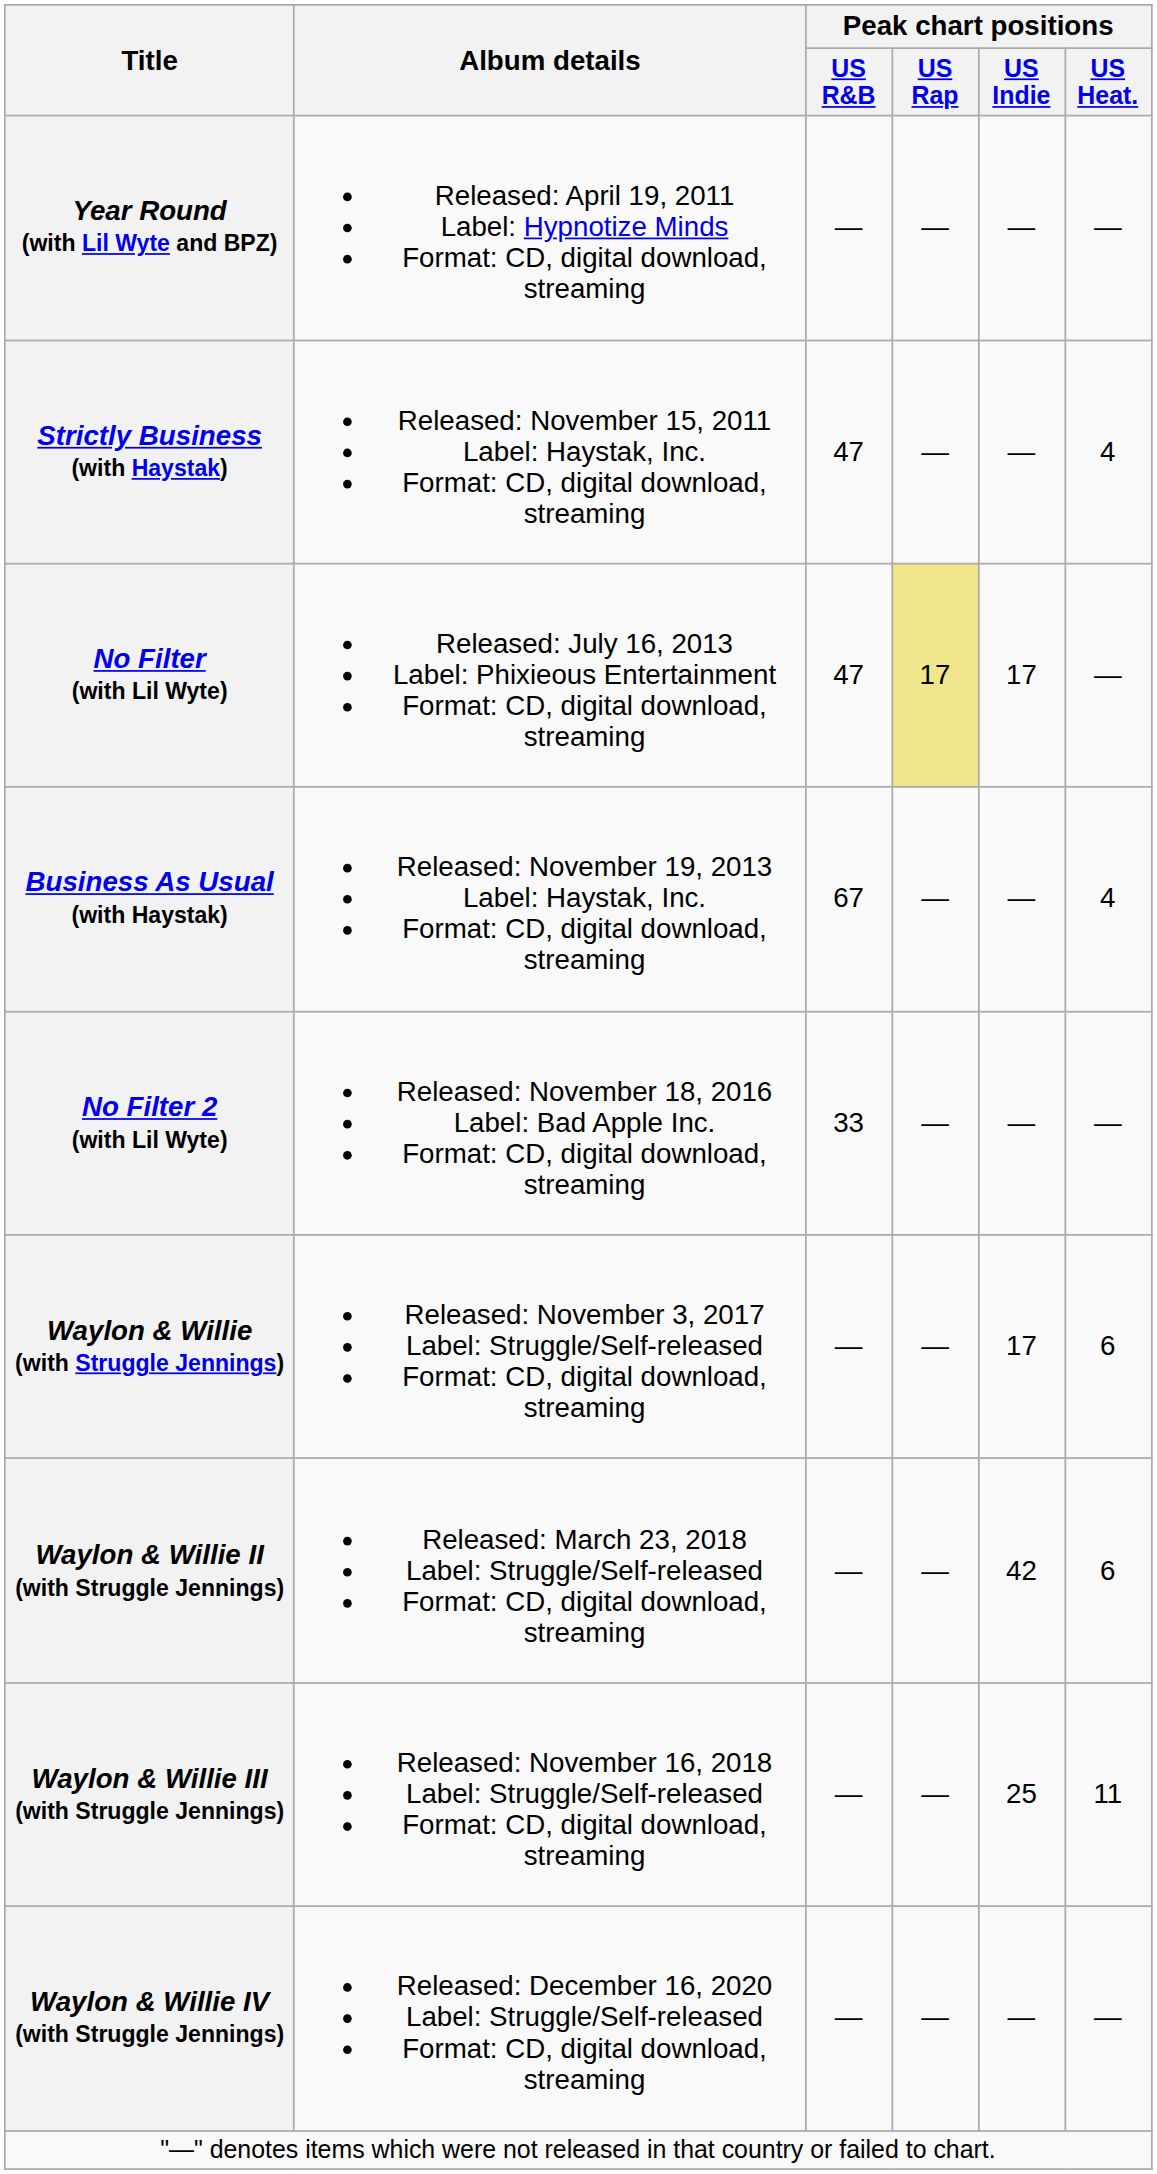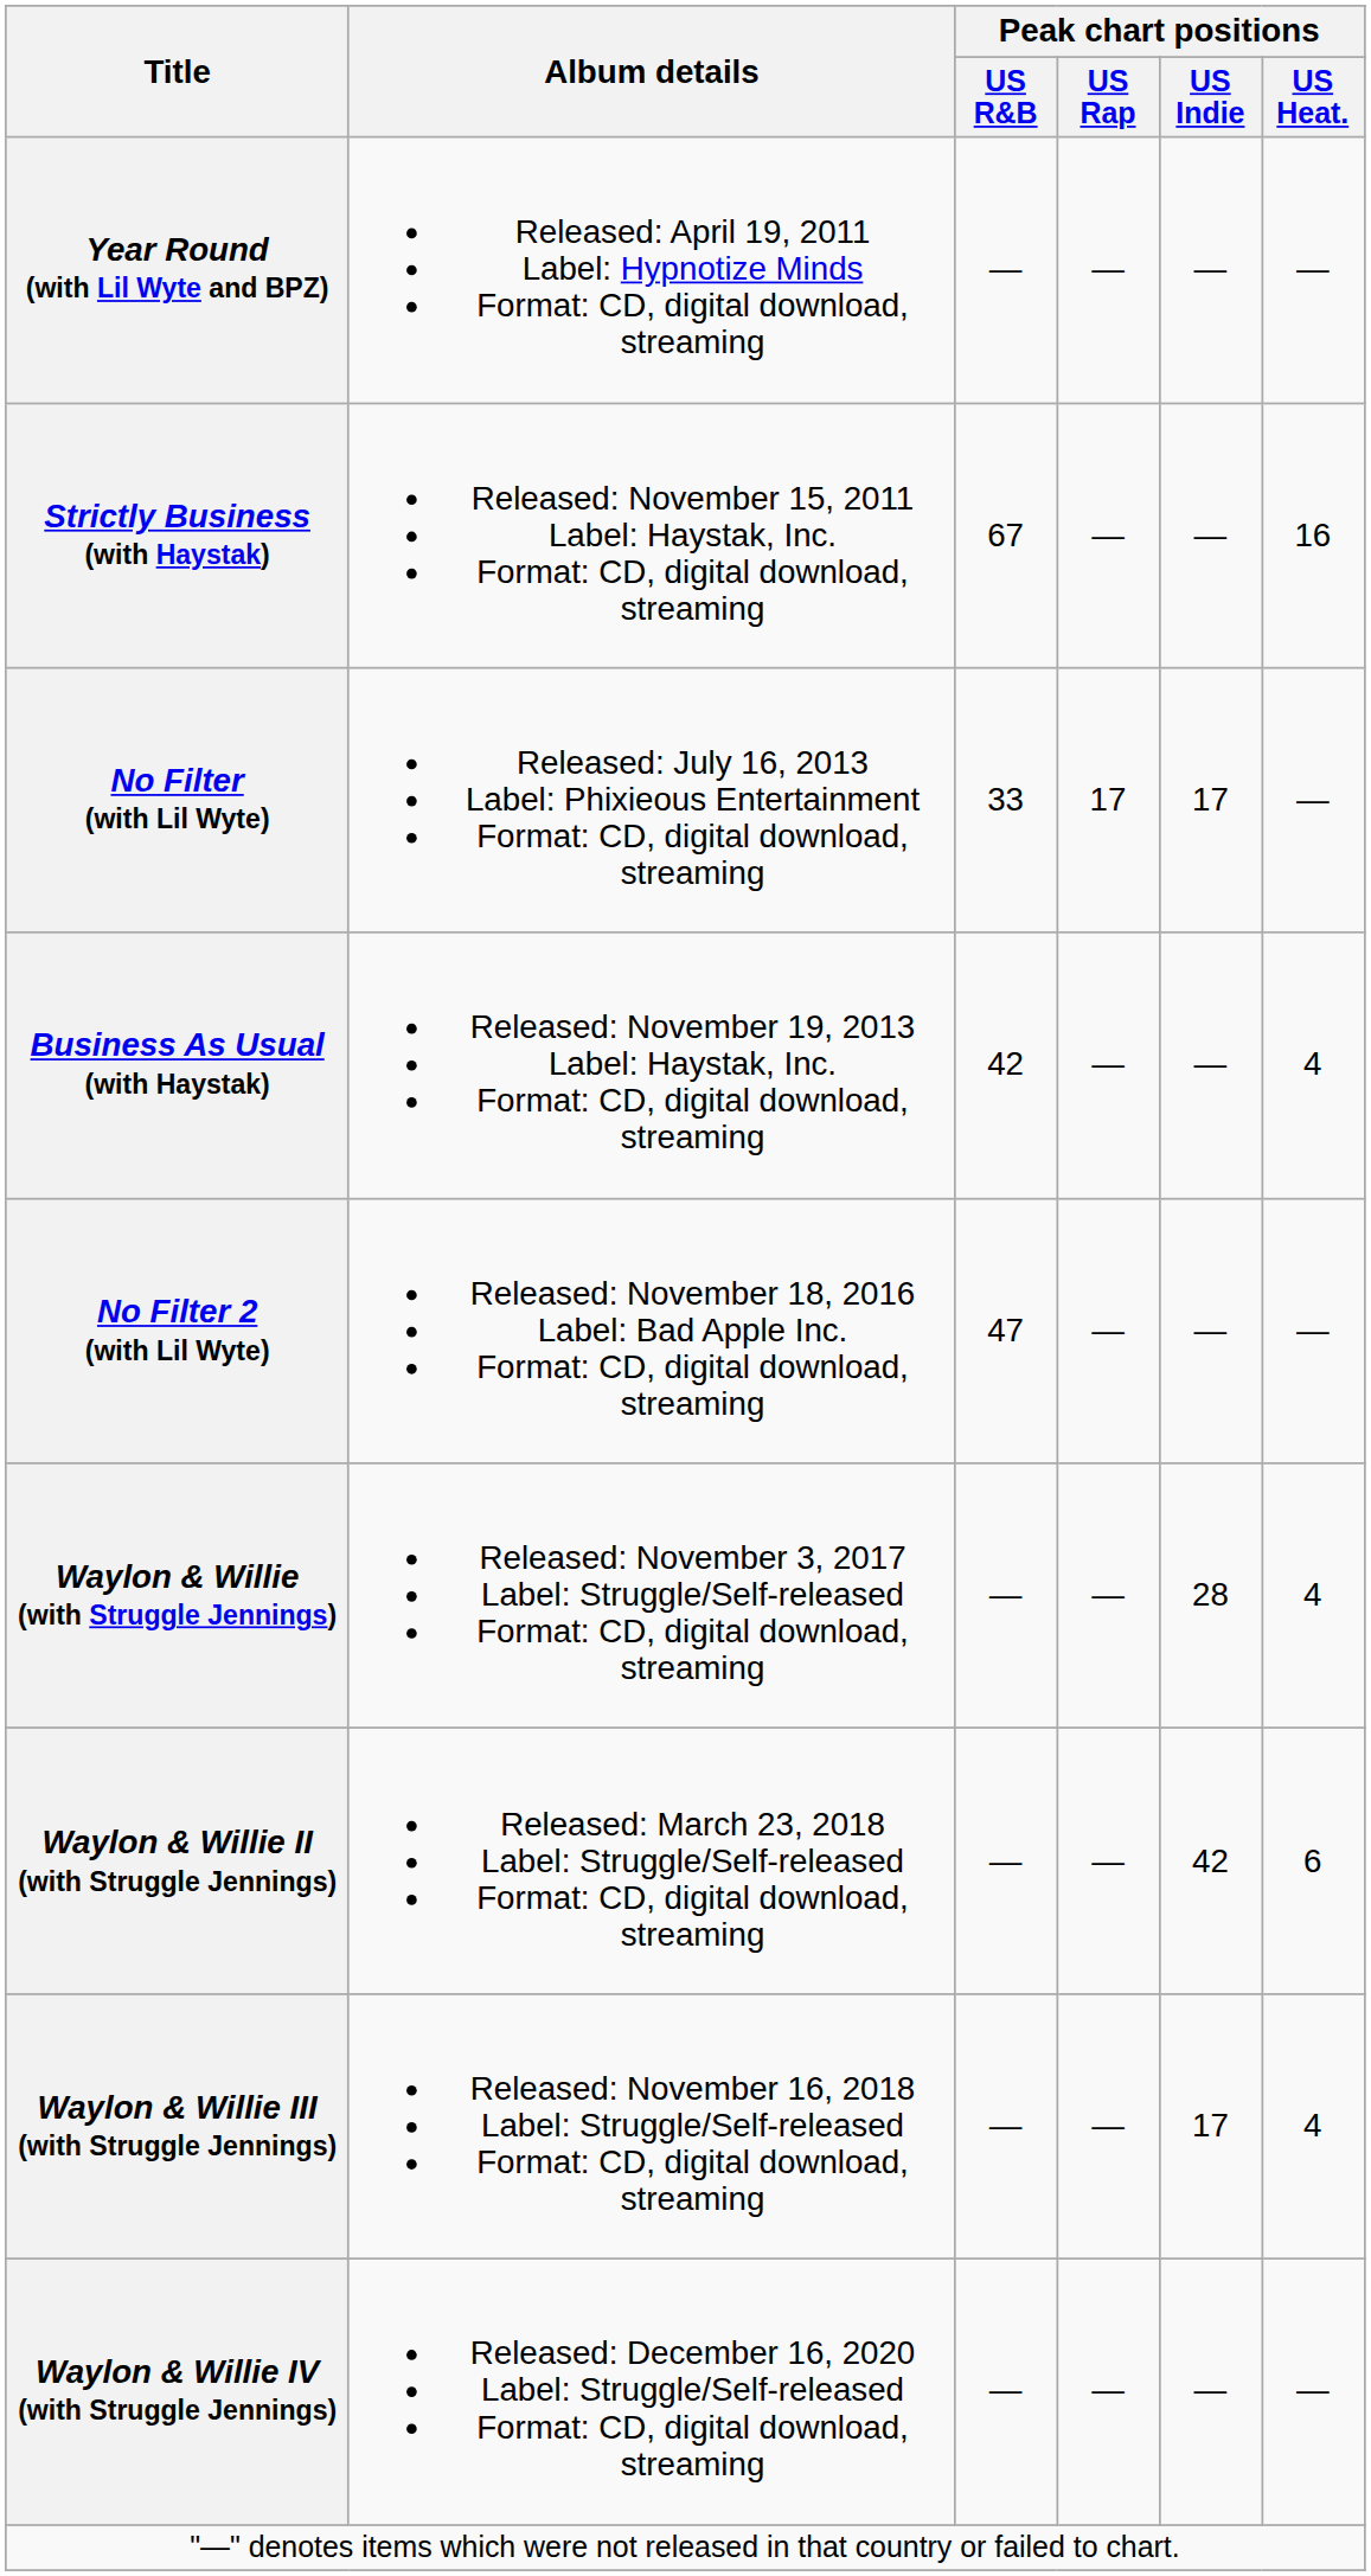Strictly Business (with Haystak) | Peak chart positions / US R&B: 47 -> 67
Strictly Business (with Haystak) | Peak chart positions / US Heat.: 4 -> 16
No Filter (with Lil Wyte) | Peak chart positions / US R&B: 47 -> 33
No Filter (with Lil Wyte) | Peak chart positions / US Rap: khaki background -> no background
Business As Usual (with Haystak) | Peak chart positions / US R&B: 67 -> 42
No Filter 2 (with Lil Wyte) | Peak chart positions / US R&B: 33 -> 47
Waylon & Willie (with Struggle Jennings) | Peak chart positions / US Indie: 17 -> 28
Waylon & Willie (with Struggle Jennings) | Peak chart positions / US Heat.: 6 -> 4
Waylon & Willie III (with Struggle Jennings) | Peak chart positions / US Indie: 25 -> 17
Waylon & Willie III (with Struggle Jennings) | Peak chart positions / US Heat.: 11 -> 4
